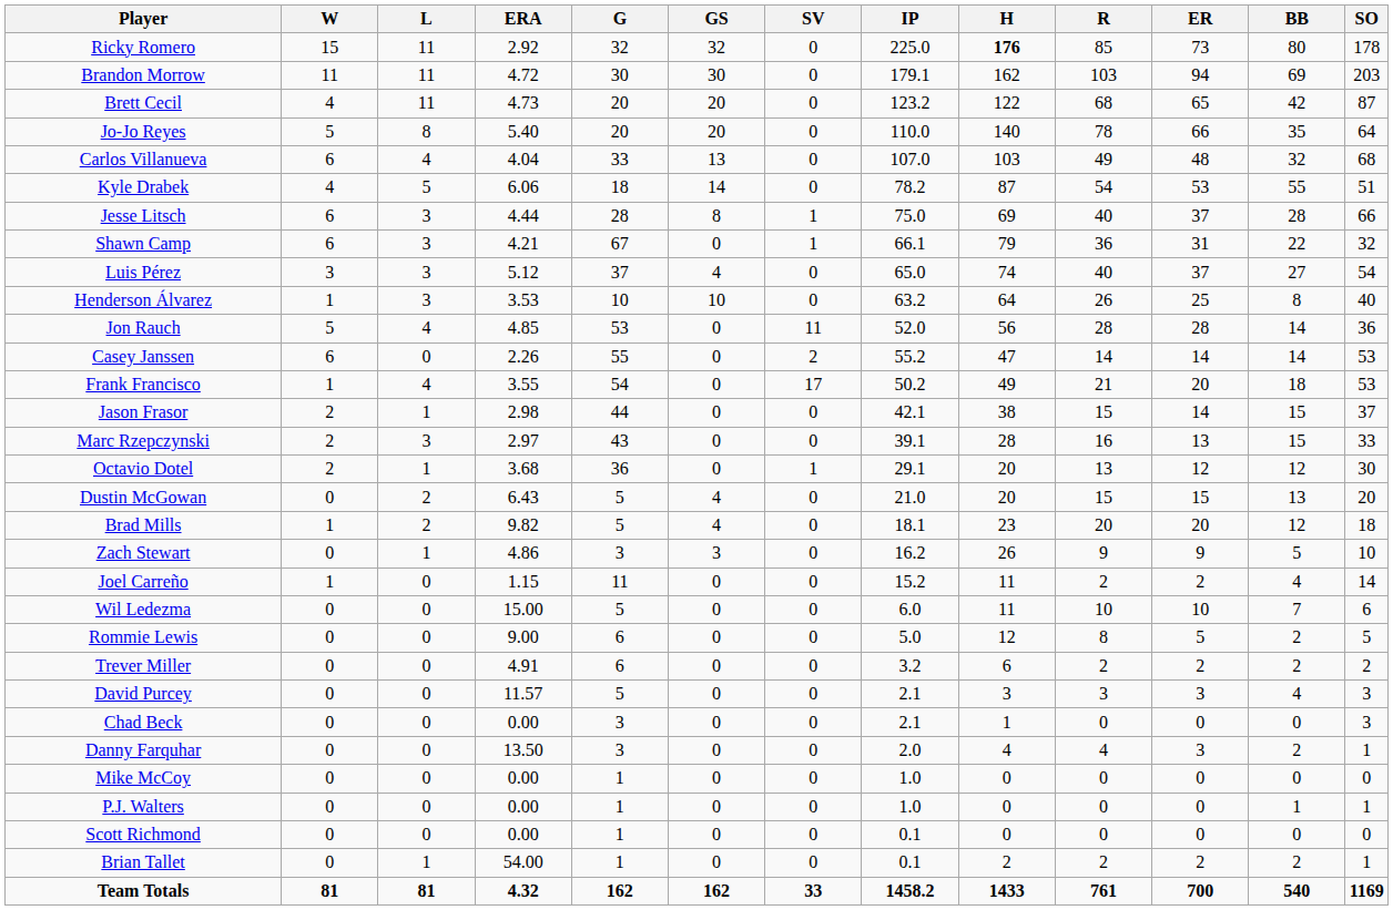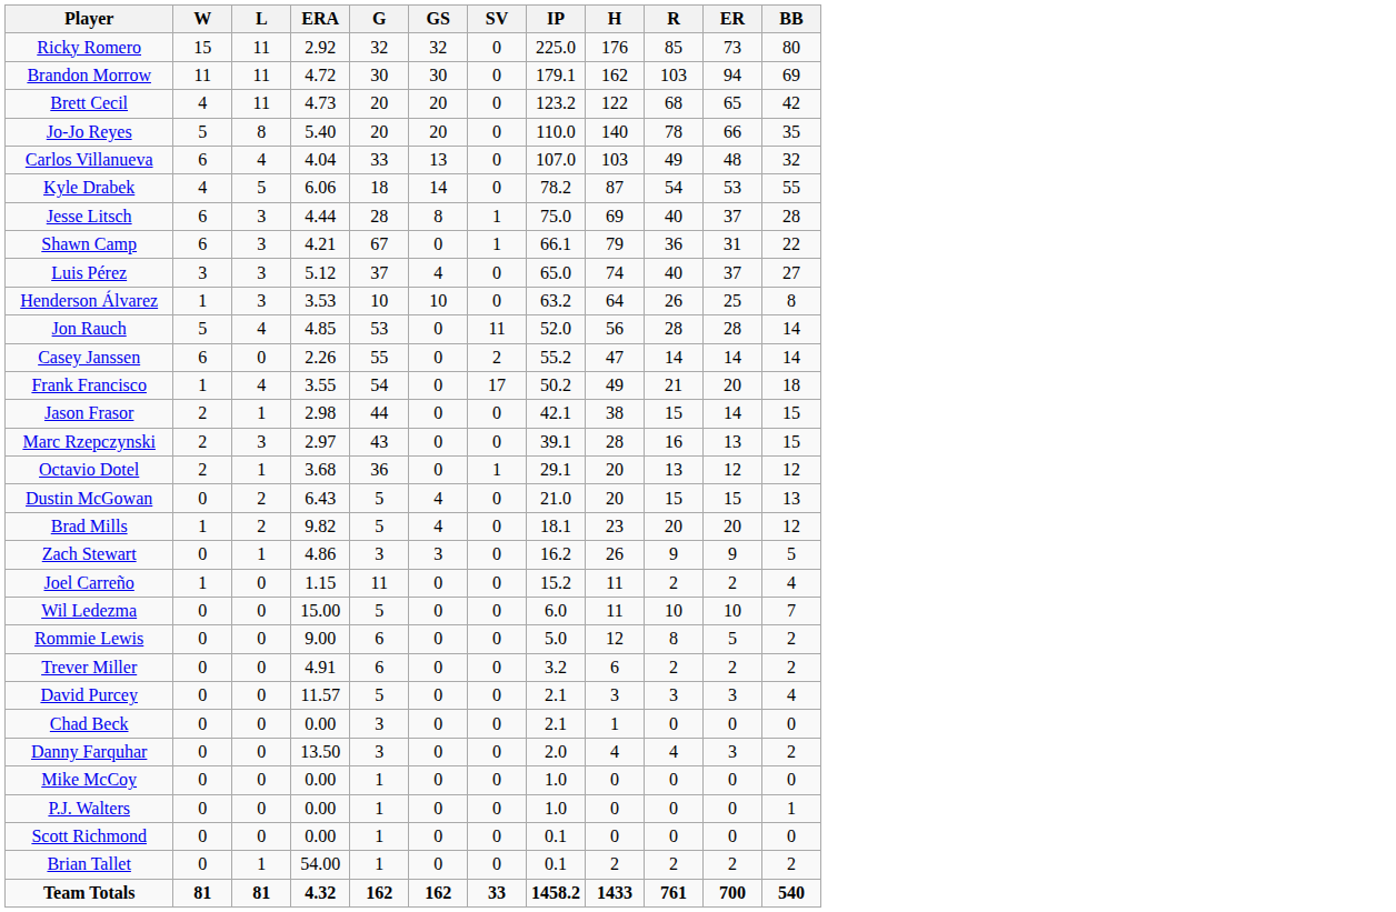- column: SO | 178 | 203 | 87 | 64 | 68 | 51 | 66 | 32 | 54 | 40 | 36 | 53 | 53 | 37 | 33 | 30 | 20 | 18 | 10 | 14 | 6 | 5 | 2 | 3 | 3 | 1 | 0 | 1 | 0 | 1 | 1169
Ricky Romero | H: bold -> normal
